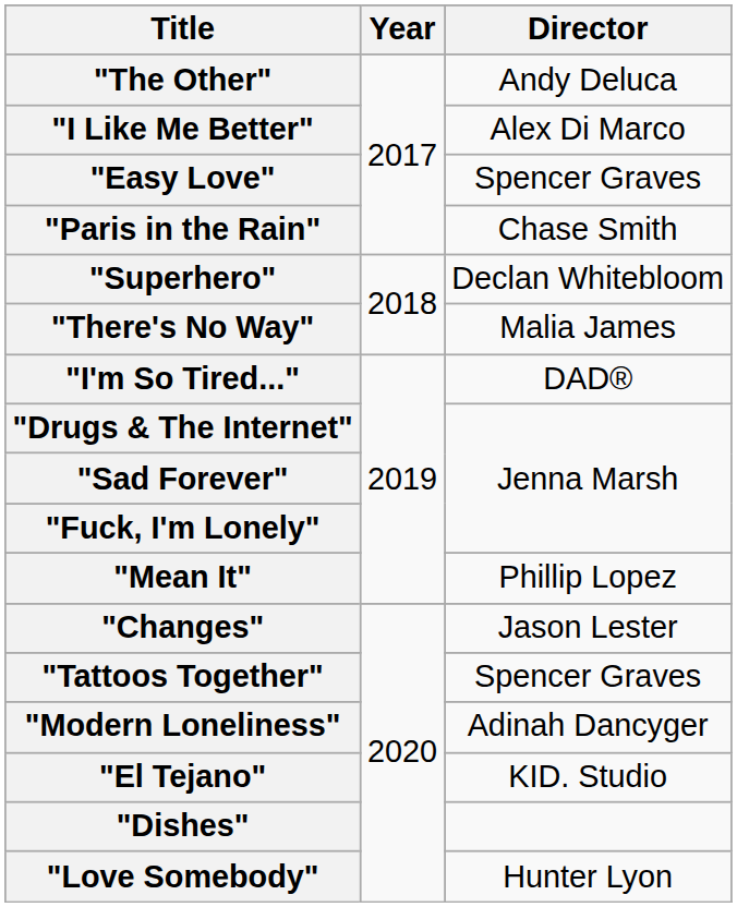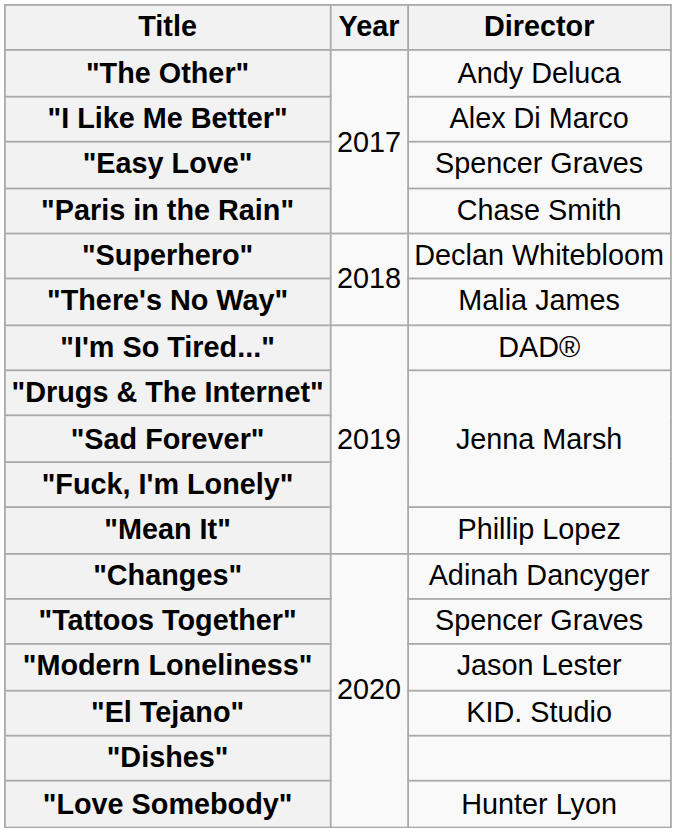"Changes" | Director: Jason Lester -> Adinah Dancyger
"Modern Loneliness" | Director: Adinah Dancyger -> Jason Lester
